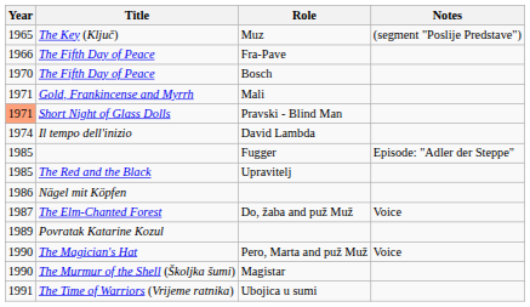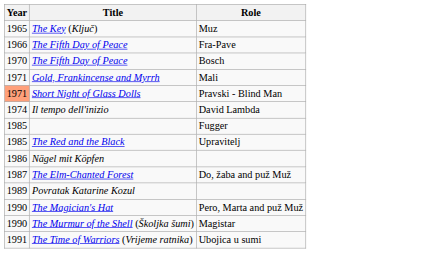- column: Notes | (segment "Poslije Predstave") | Episode: "Adler der Steppe" | Voice | Voice
